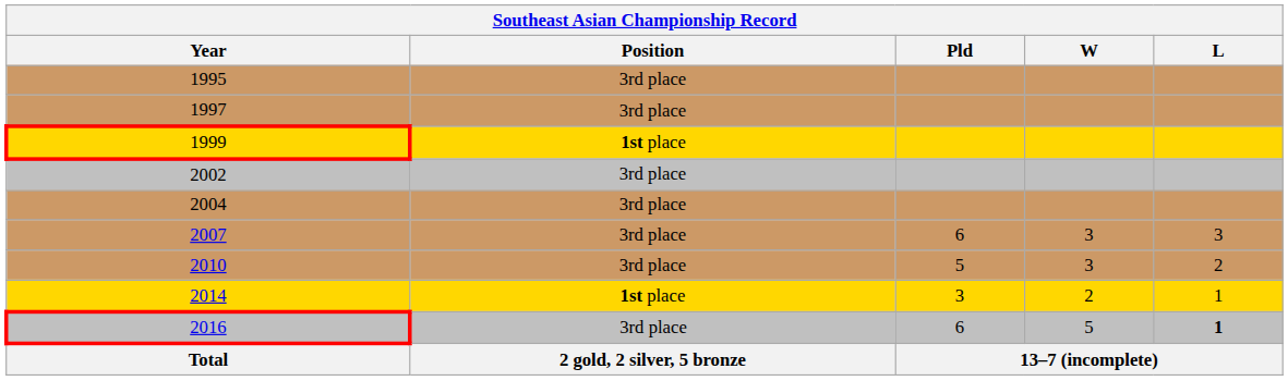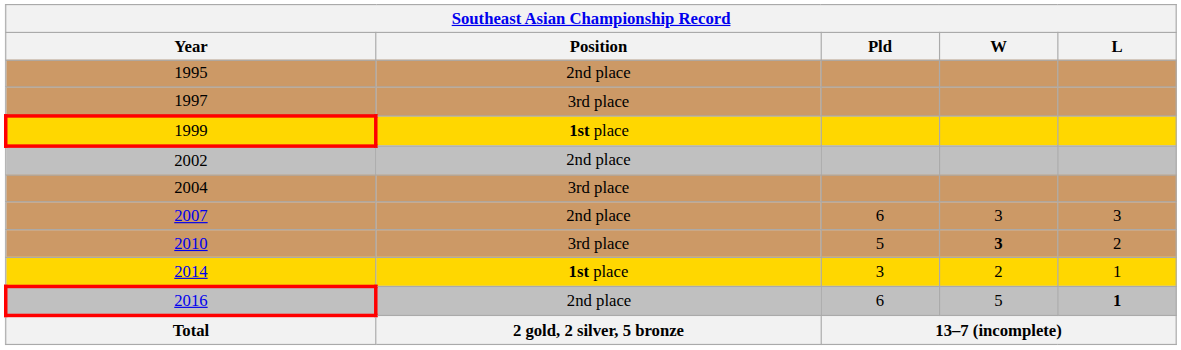1995 | Position: 3rd place -> 2nd place
2002 | Position: 3rd place -> 2nd place
2007 | Position: 3rd place -> 2nd place
2010 | W: normal -> bold
2016 | Position: 3rd place -> 2nd place
